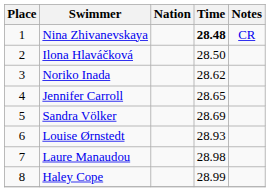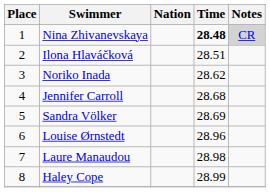Nina Zhivanevskaya | Notes: no background -> lightgrey background
Ilona Hlaváčková | Time: 28.50 -> 28.51
Jennifer Carroll | Time: 28.65 -> 28.68
Louise Ørnstedt | Time: 28.93 -> 28.96
